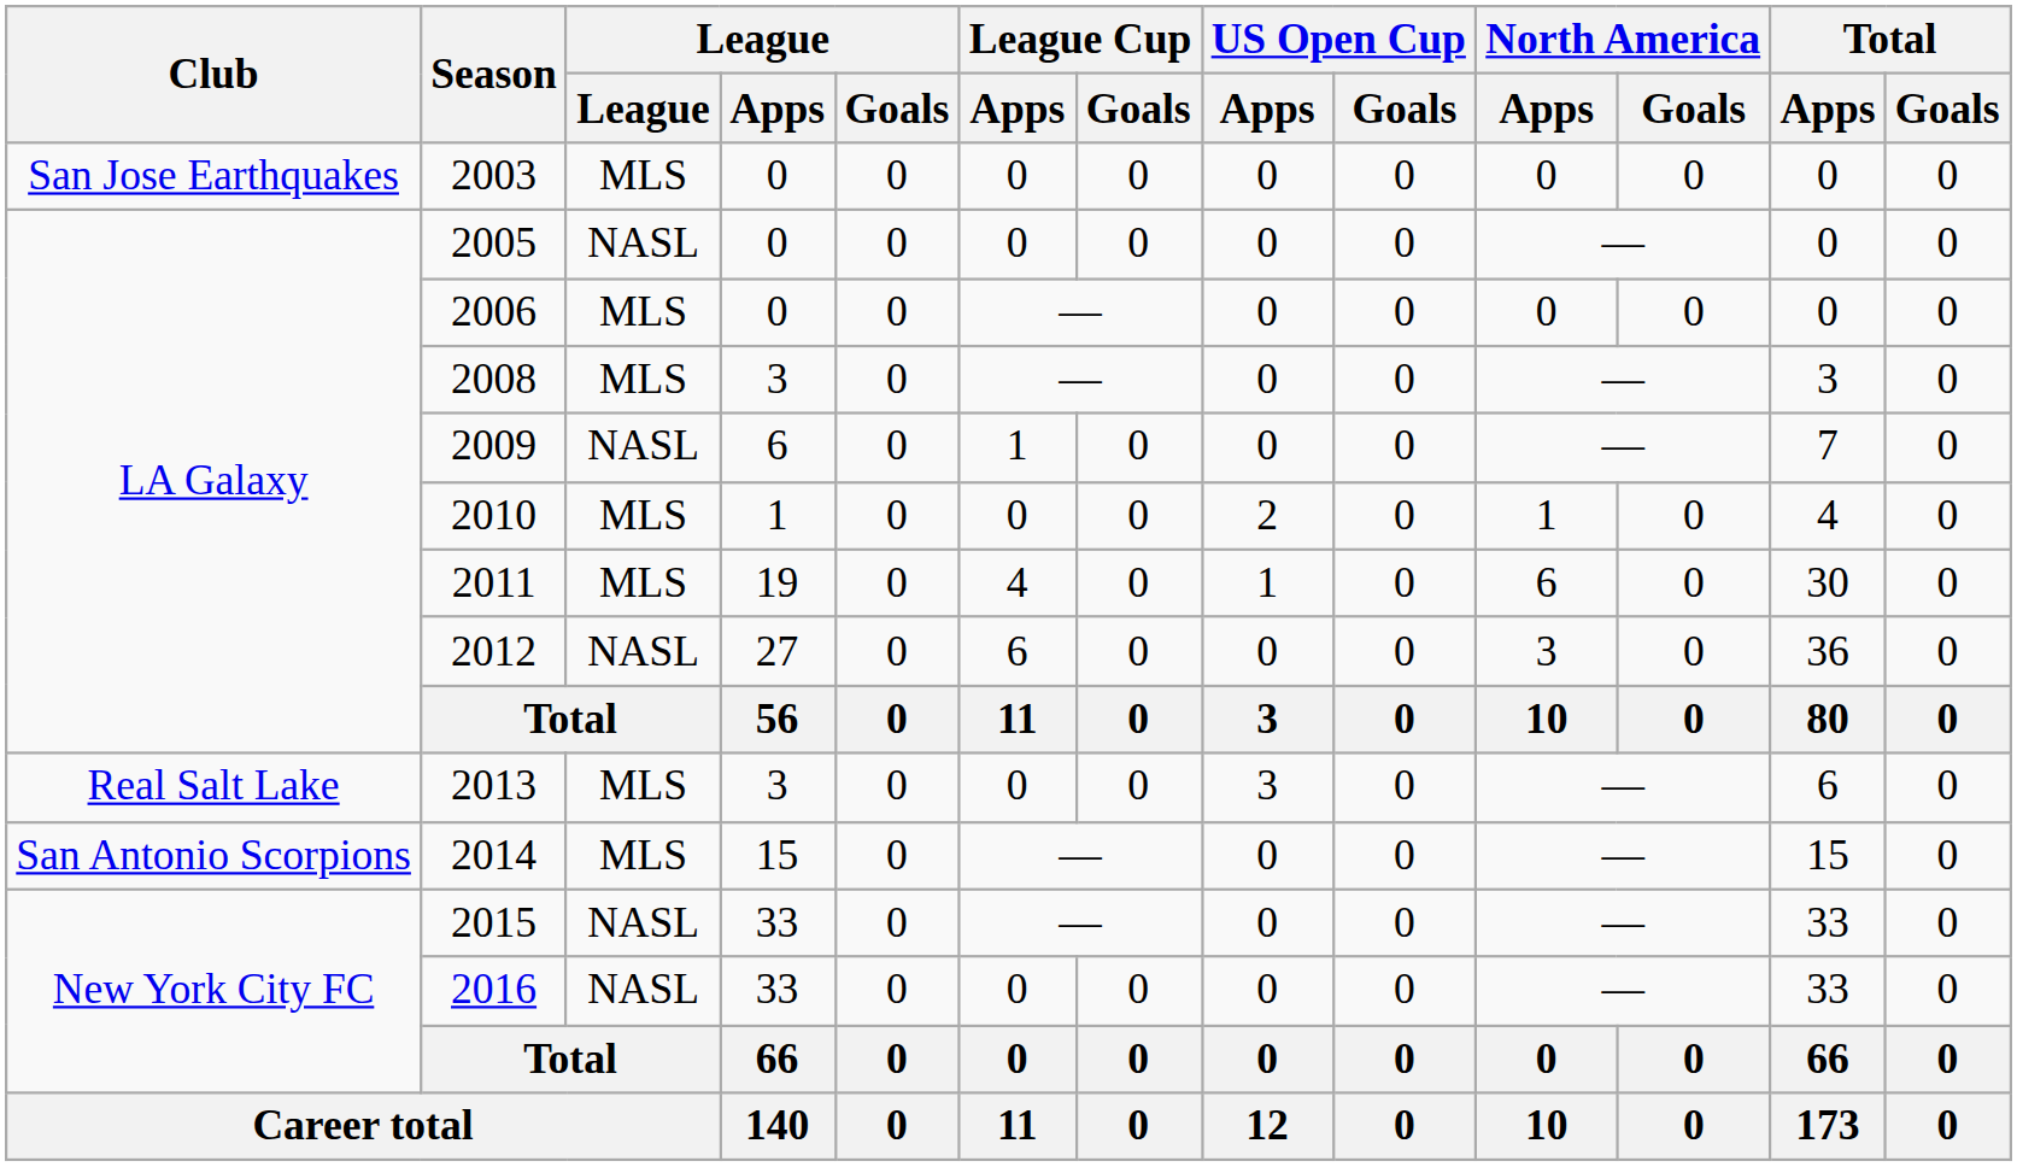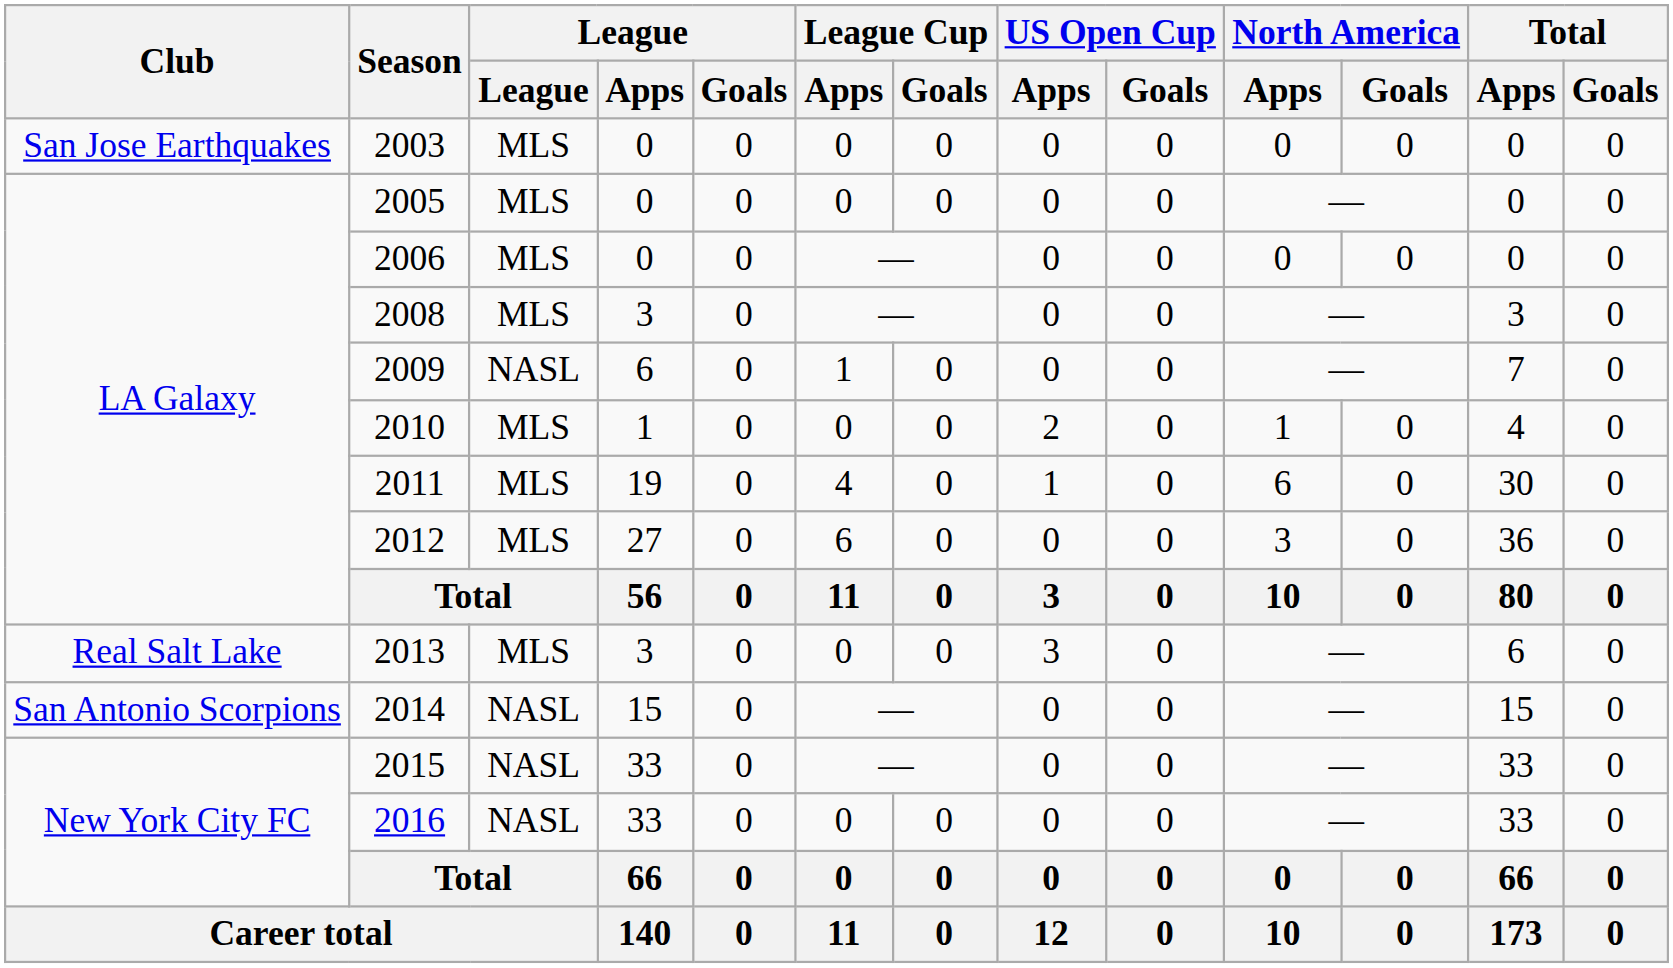2005 | League: NASL -> MLS
2012 | League: NASL -> MLS
2014 | League: MLS -> NASL
